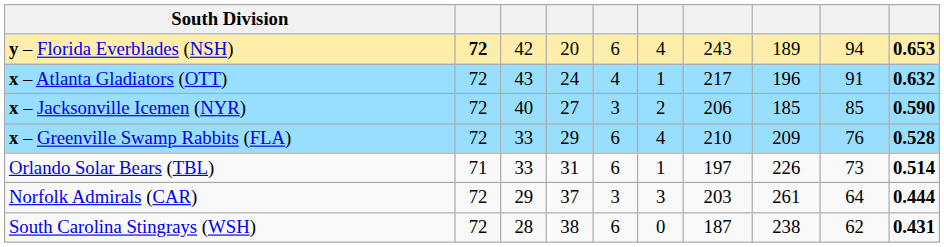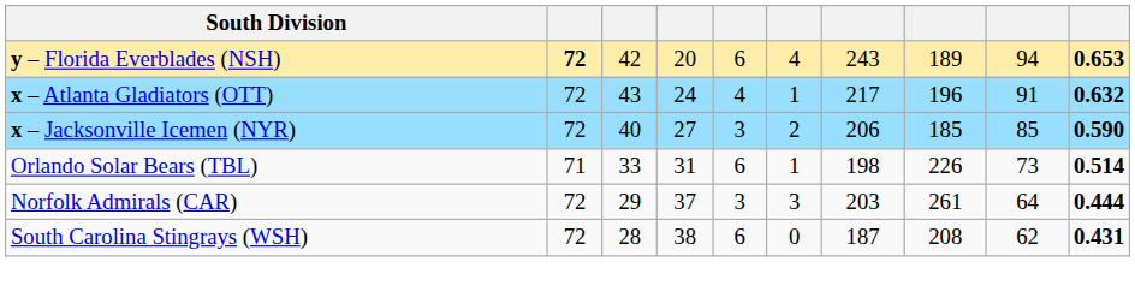- row: x – Greenville Swamp Rabbits (FLA) | 72 | 33 | 29 | 6 | 4 | 210 | 209 | 76 | 0.528
Orlando Solar Bears (TBL) | column 7: 197 -> 198
South Carolina Stingrays (WSH) | column 8: 238 -> 208
